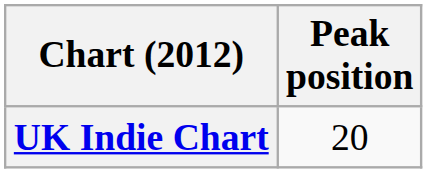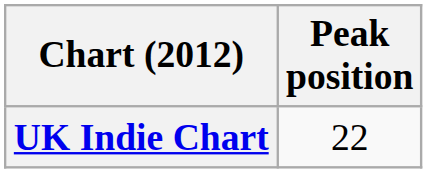UK Indie Chart | Peak position: 20 -> 22
